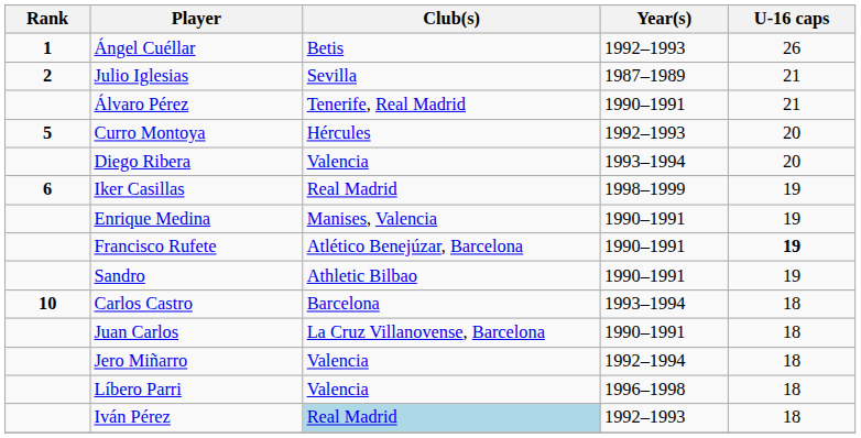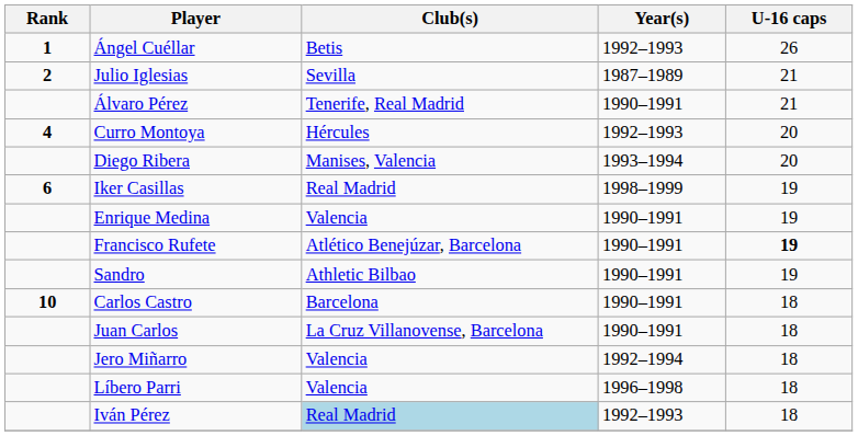Curro Montoya | Rank: 5 -> 4
Diego Ribera | Club(s): Valencia -> Manises, Valencia
Enrique Medina | Club(s): Manises, Valencia -> Valencia
Carlos Castro | Year(s): 1993–1994 -> 1990–1991
